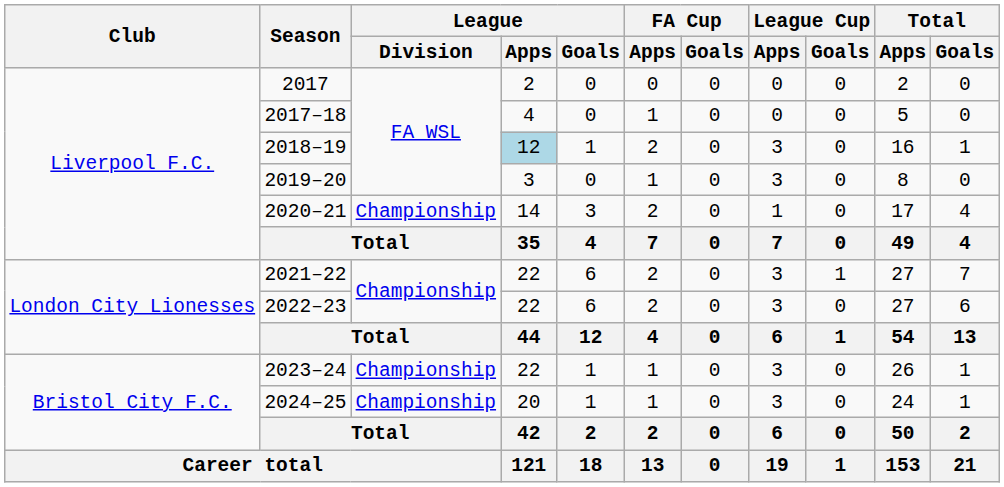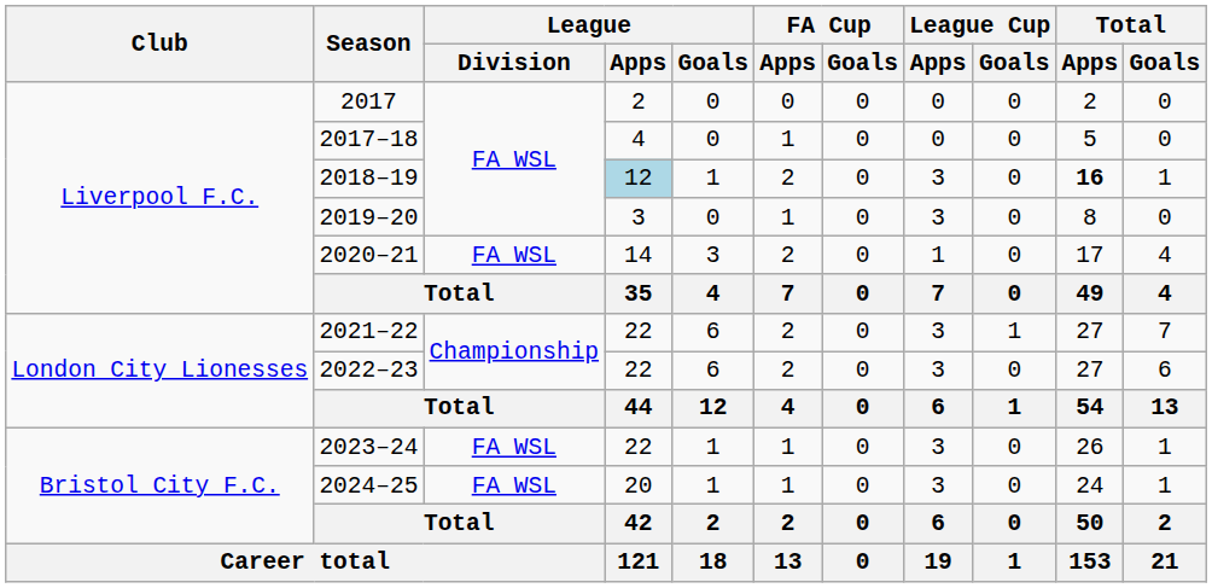2018–19 | Total / Apps: normal -> bold
2020–21 | League / Division: Championship -> FA WSL
2023–24 | League / Division: Championship -> FA WSL
2024–25 | League / Division: Championship -> FA WSL
